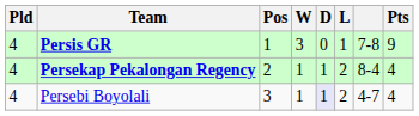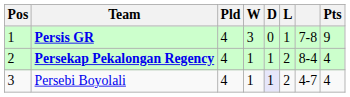columns swapped: Pos <-> Pld
